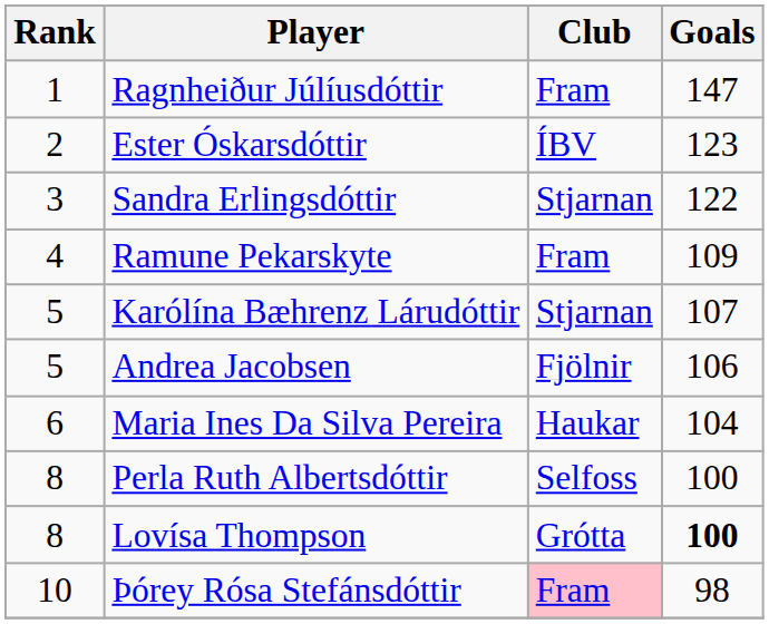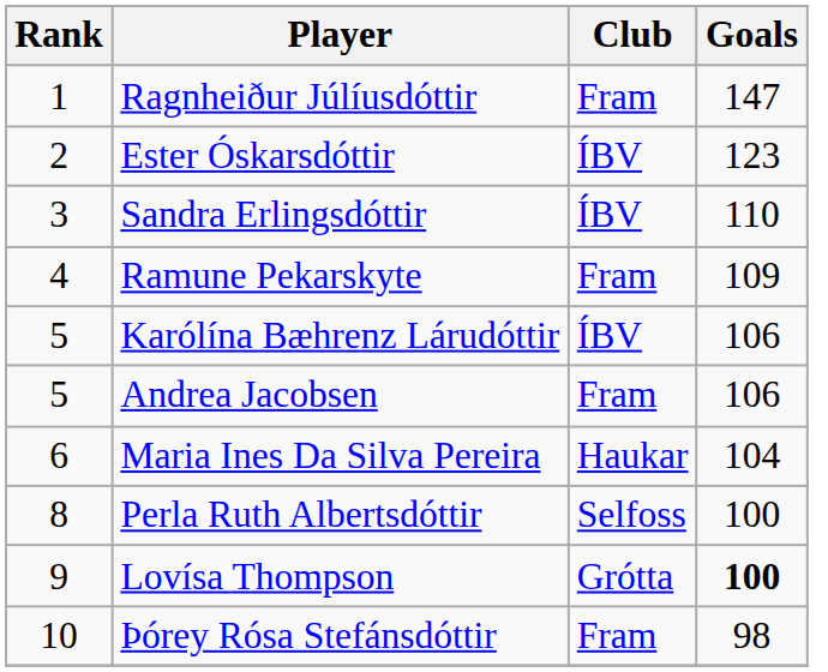Sandra Erlingsdóttir | Club: Stjarnan -> ÍBV
Sandra Erlingsdóttir | Goals: 122 -> 110
Karólína Bæhrenz Lárudóttir | Club: Stjarnan -> ÍBV
Karólína Bæhrenz Lárudóttir | Goals: 107 -> 106
Andrea Jacobsen | Club: Fjölnir -> Fram
Lovísa Thompson | Rank: 8 -> 9
Þórey Rósa Stefánsdóttir | Club: pink background -> no background
